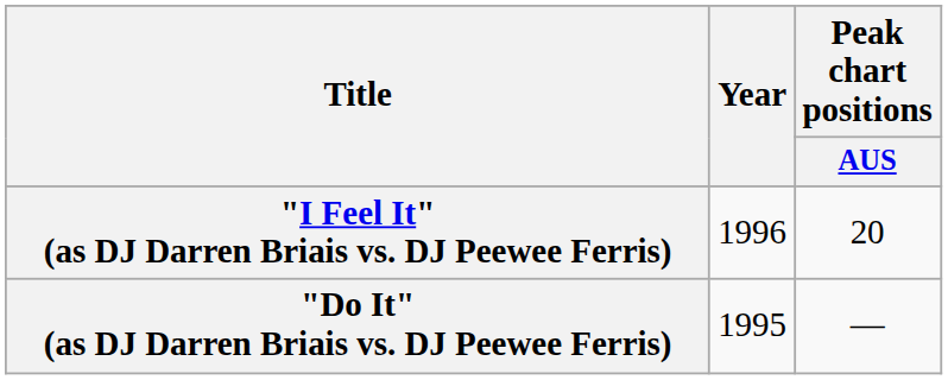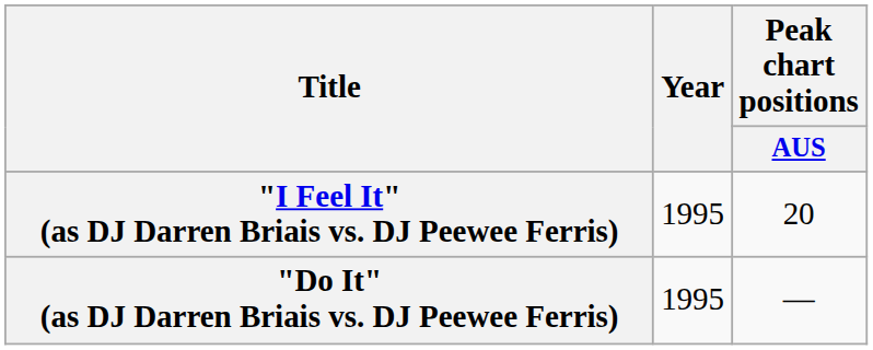"I Feel It" (as DJ Darren Briais vs. DJ Peewee Ferris) | Year: 1996 -> 1995
